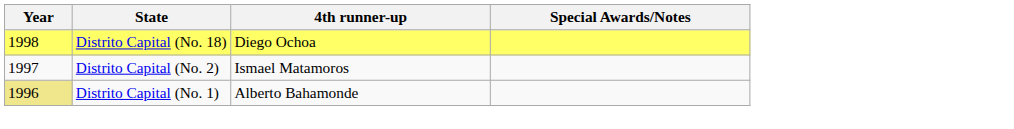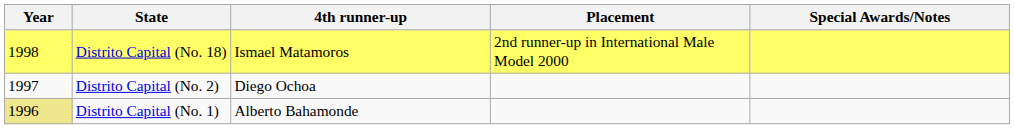+ column: Placement | 2nd runner-up in International Male Model 2000
Distrito Capital (No. 18) | 4th runner-up: Diego Ochoa -> Ismael Matamoros
Distrito Capital (No. 2) | 4th runner-up: Ismael Matamoros -> Diego Ochoa
